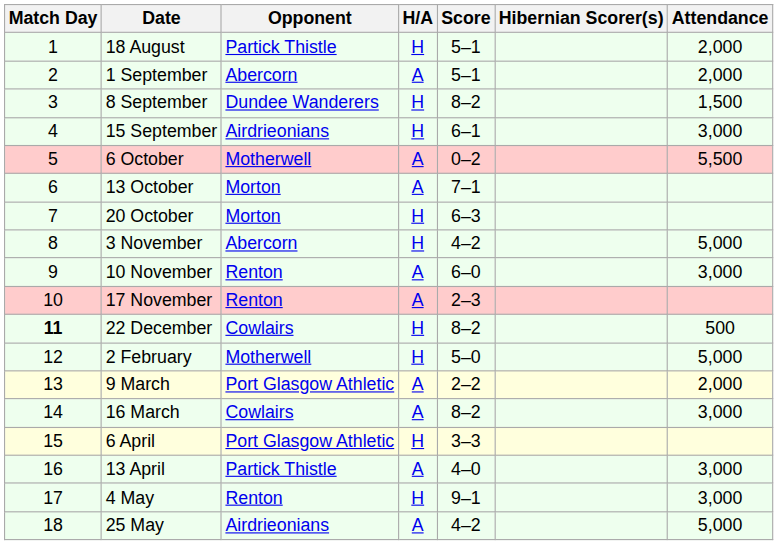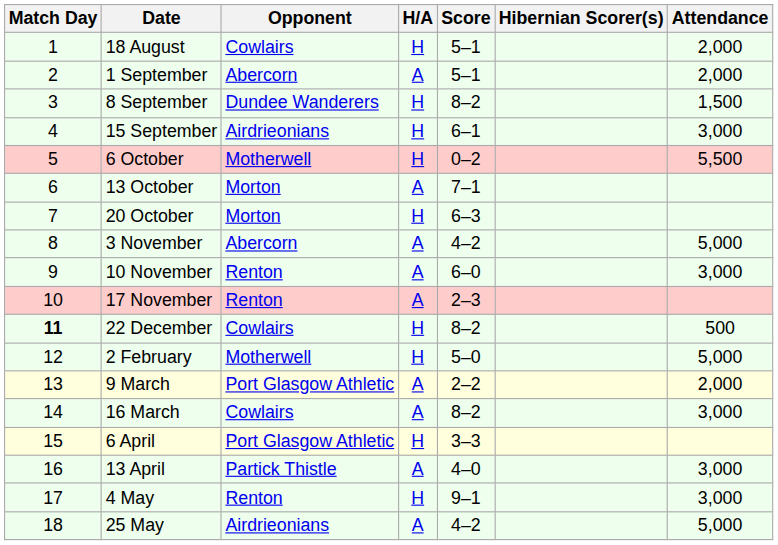18 August | Opponent: Partick Thistle -> Cowlairs
6 October | H/A: A -> H
3 November | H/A: H -> A
